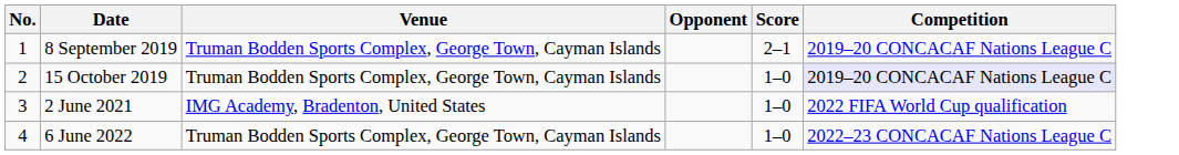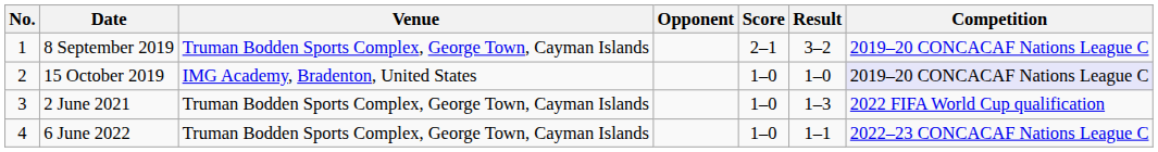+ column: Result | 3–2 | 1–0 | 1–3 | 1–1
15 October 2019 | Venue: Truman Bodden Sports Complex, George Town, Cayman Islands -> IMG Academy, Bradenton, United States
2 June 2021 | Venue: IMG Academy, Bradenton, United States -> Truman Bodden Sports Complex, George Town, Cayman Islands
